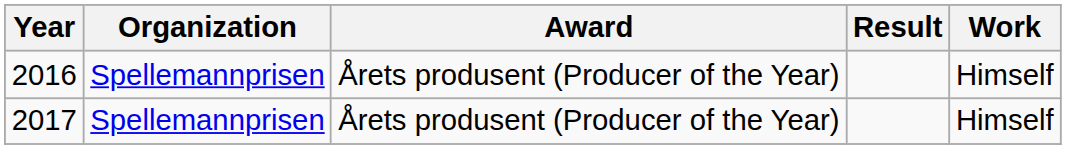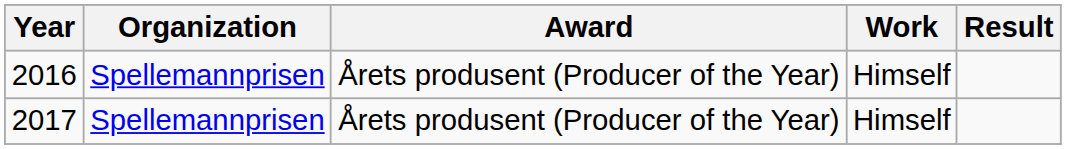columns swapped: Work <-> Result
